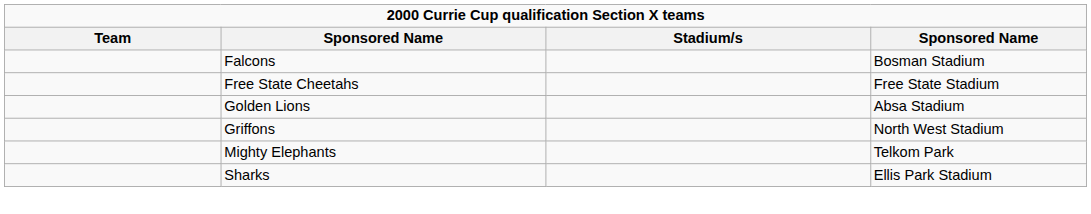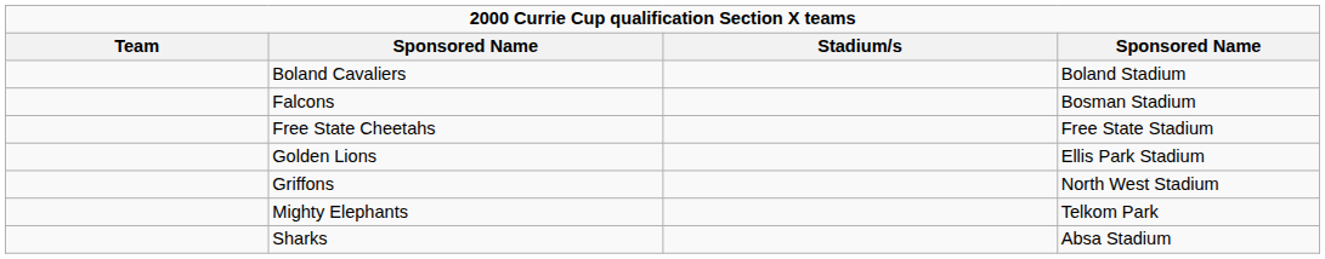+ row: Boland Cavaliers | Boland Stadium
Golden Lions | column 4: Absa Stadium -> Ellis Park Stadium
Sharks | column 4: Ellis Park Stadium -> Absa Stadium
